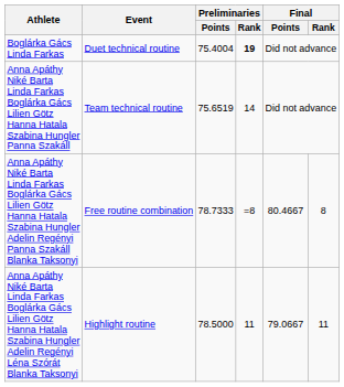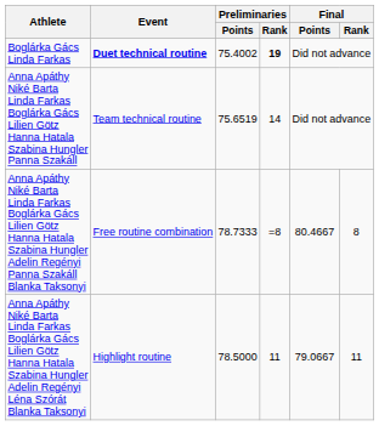Boglárka Gács Linda Farkas | Event: normal -> bold
Boglárka Gács Linda Farkas | Preliminaries / Points: 75.4004 -> 75.4002
